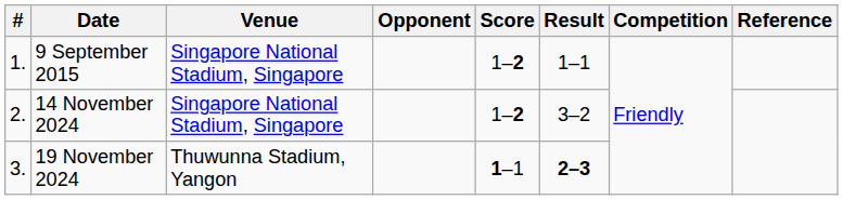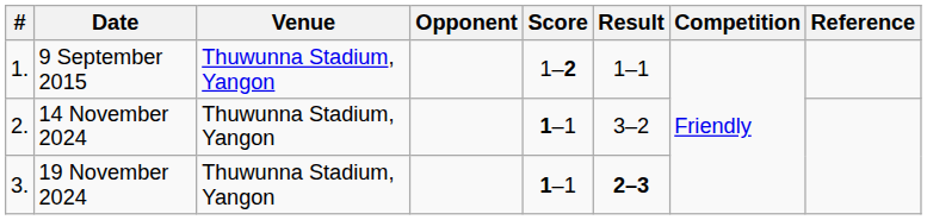9 September 2015 | Venue: Singapore National Stadium, Singapore -> Thuwunna Stadium, Yangon
14 November 2024 | Venue: Singapore National Stadium, Singapore -> Thuwunna Stadium, Yangon
14 November 2024 | Score: 1–2 -> 1–1
